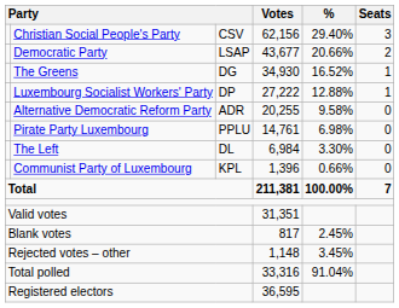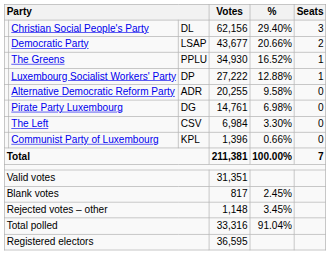Christian Social People's Party | column 3: CSV -> DL
The Greens | column 3: DG -> PPLU
Pirate Party Luxembourg | column 3: PPLU -> DG
The Left | column 3: DL -> CSV
